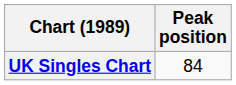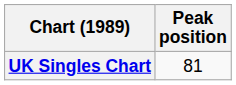UK Singles Chart | Peak position: 84 -> 81
